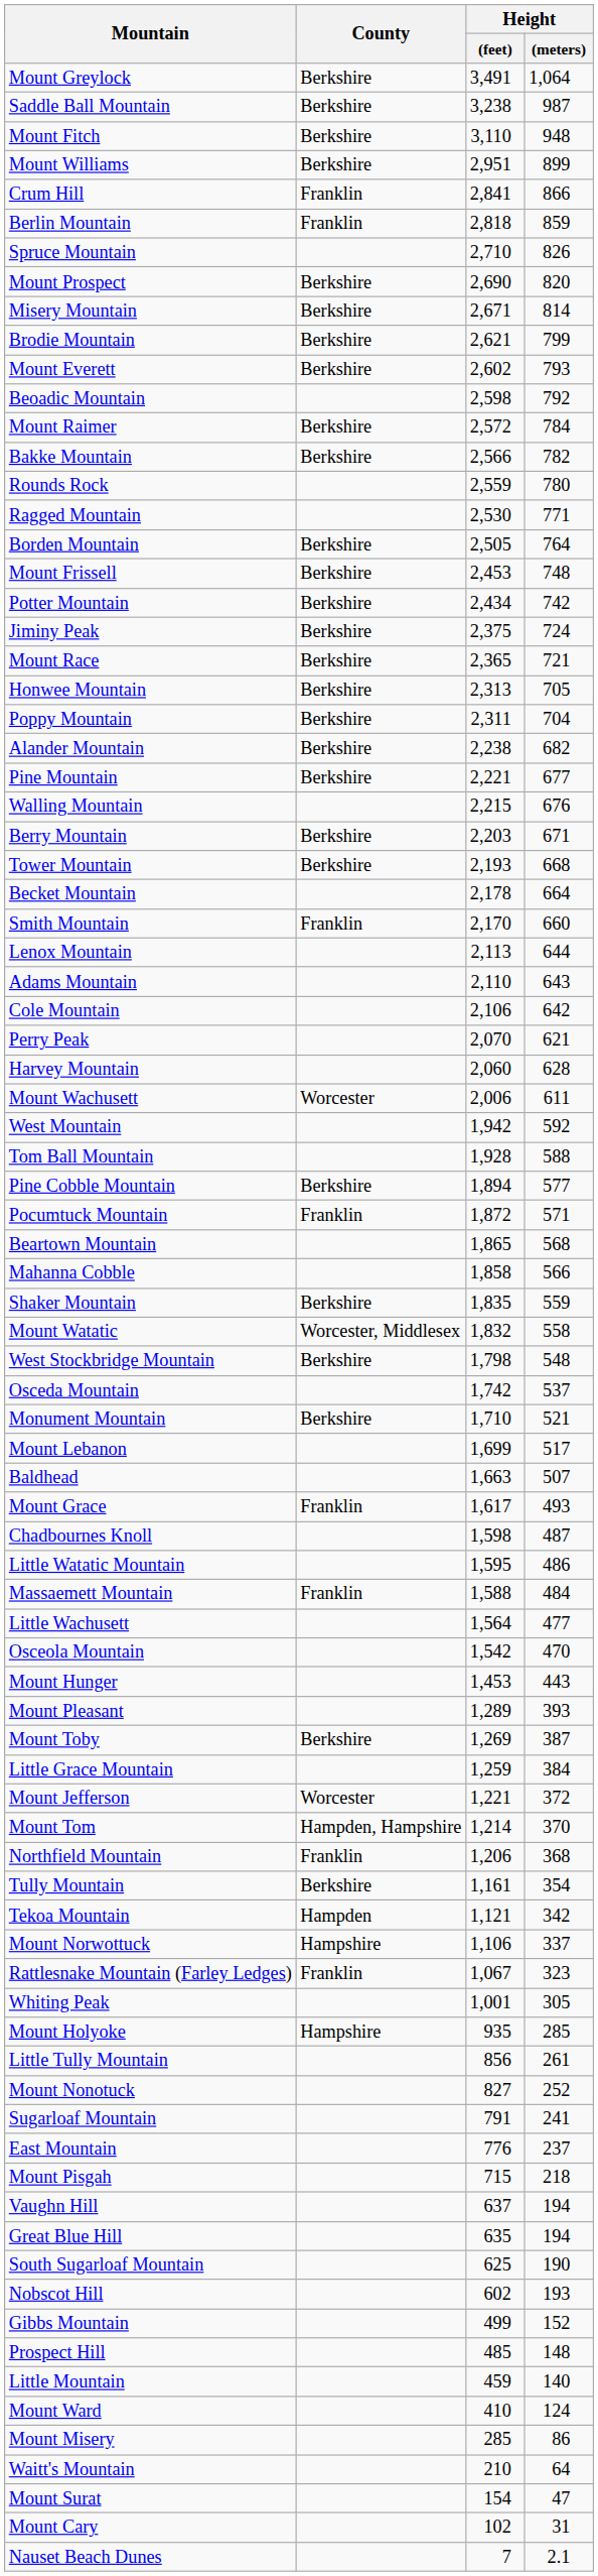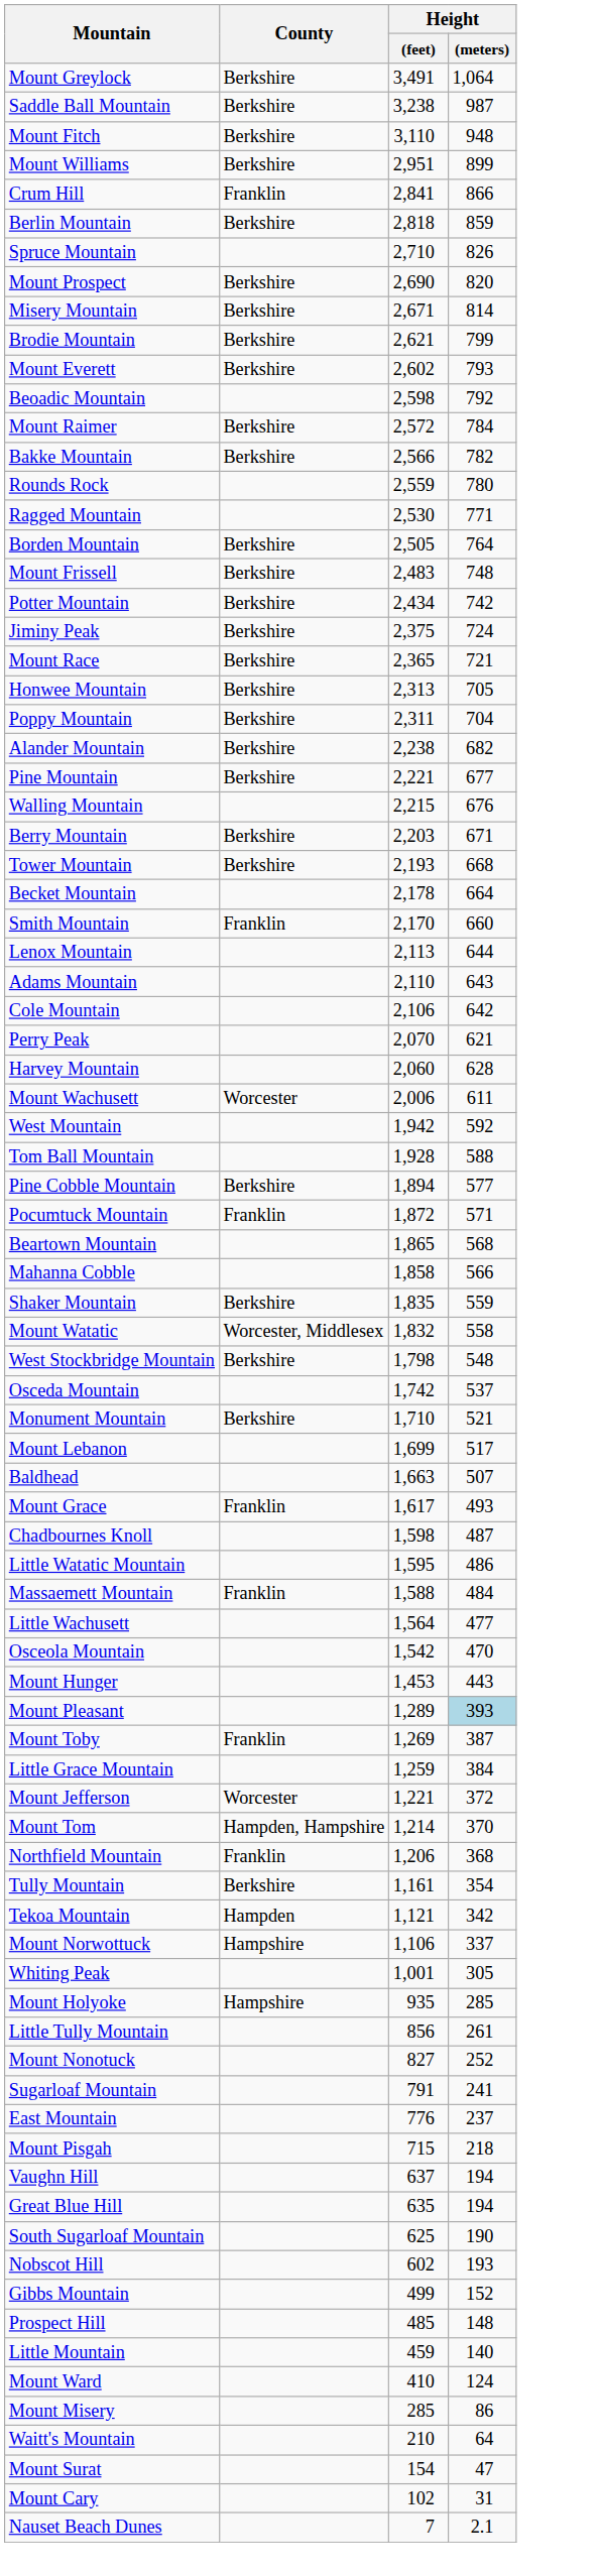Berlin Mountain | County: Franklin -> Berkshire
Mount Frissell | Height / (feet): 2,453 -> 2,483
Mount Pleasant | Height / (meters): no background -> lightblue background
Mount Toby | County: Berkshire -> Franklin
- row: Rattlesnake Mountain (Farley Ledges) | Franklin | 1,067 | 323
